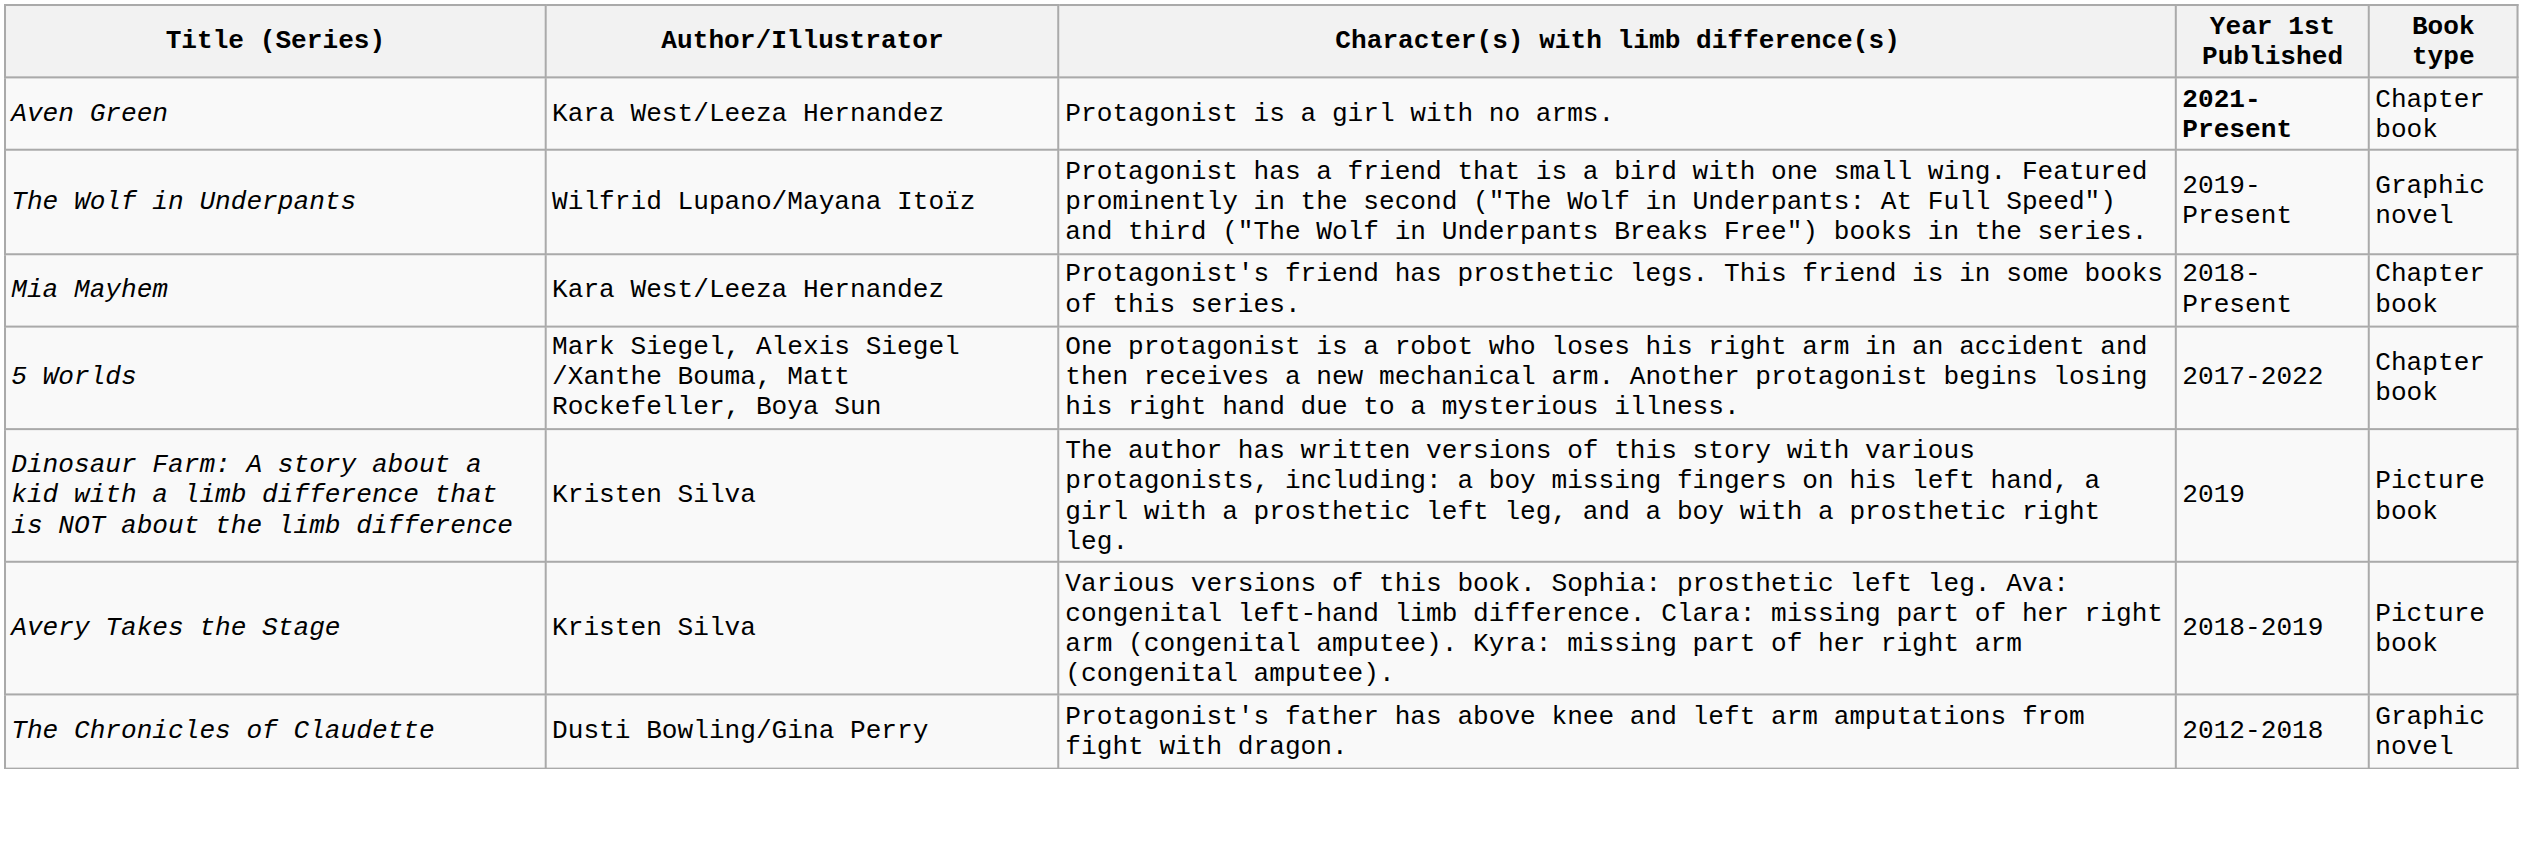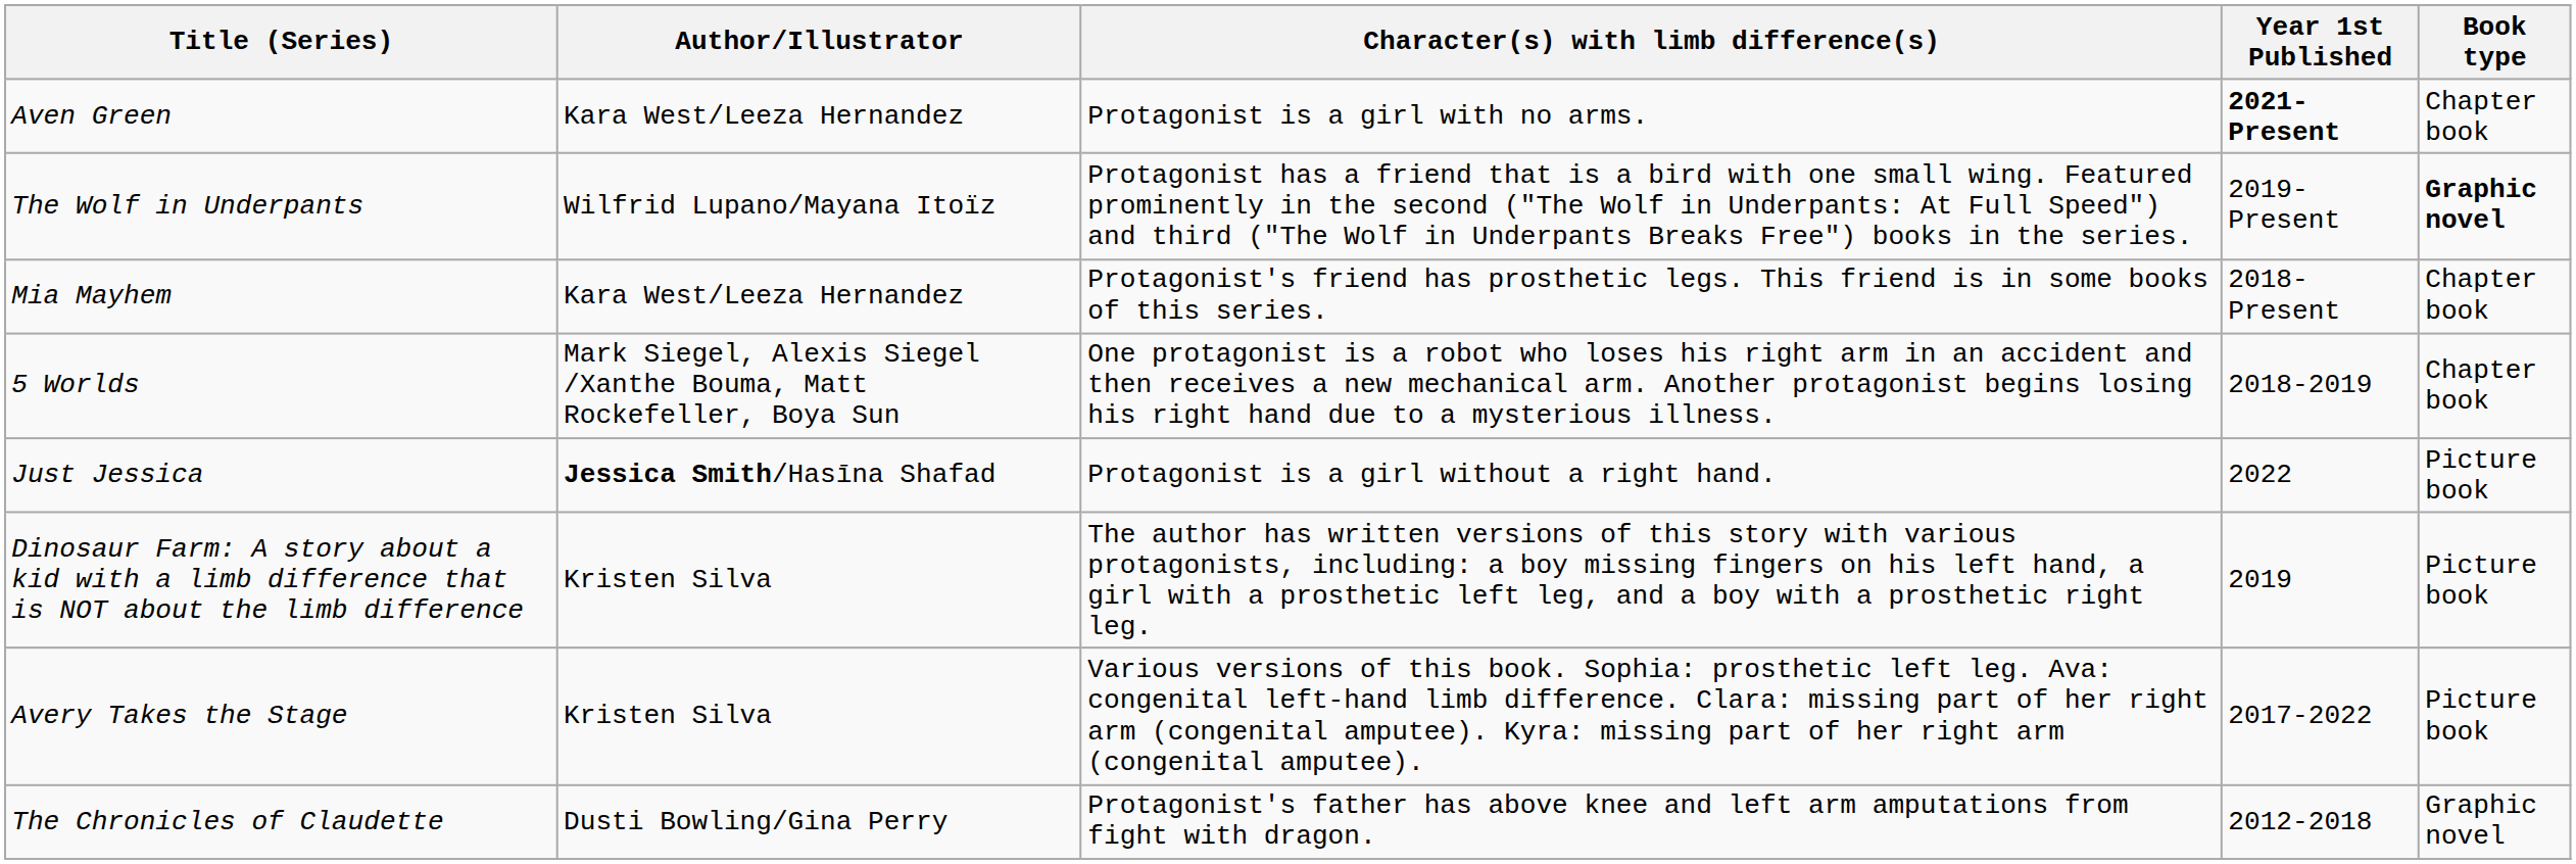The Wolf in Underpants | Book type: normal -> bold
5 Worlds | Year 1st Published: 2017-2022 -> 2018-2019
+ row: Just Jessica | Jessica Smith/Hasīna Shafad | Protagonist is a girl without a right hand. | 2022 | Picture book
Avery Takes the Stage | Year 1st Published: 2018-2019 -> 2017-2022
